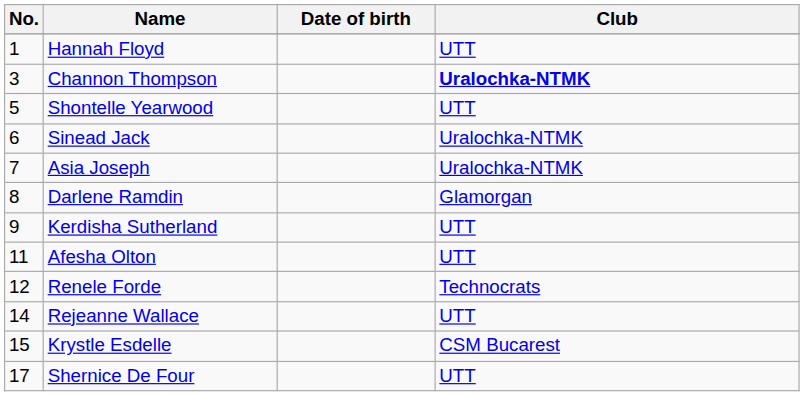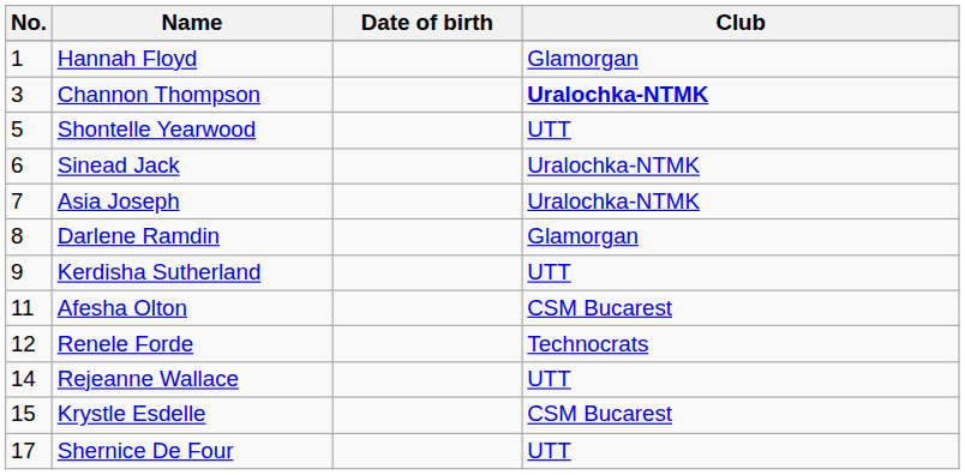Hannah Floyd | Club: UTT -> Glamorgan
Afesha Olton | Club: UTT -> CSM Bucarest
